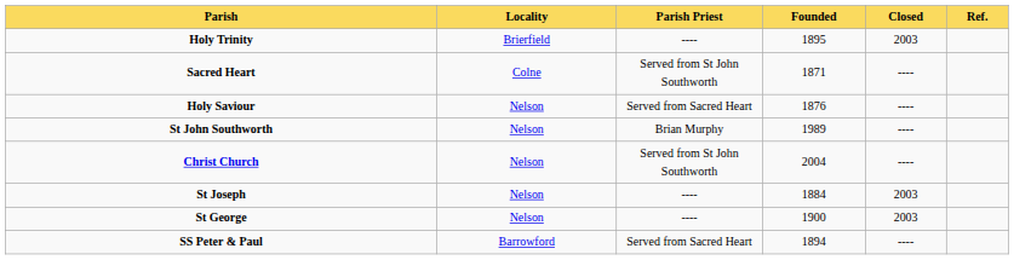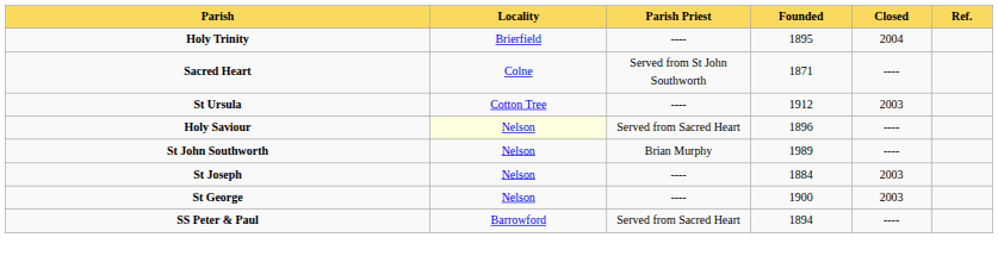Holy Trinity | Closed: 2003 -> 2004
+ row: St Ursula | Cotton Tree | ---- | 1912 | 2003
Holy Saviour | Locality: no background -> lightyellow background
Holy Saviour | Founded: 1876 -> 1896
- row: Christ Church | Nelson | Served from St John Southworth | 2004 | ----
